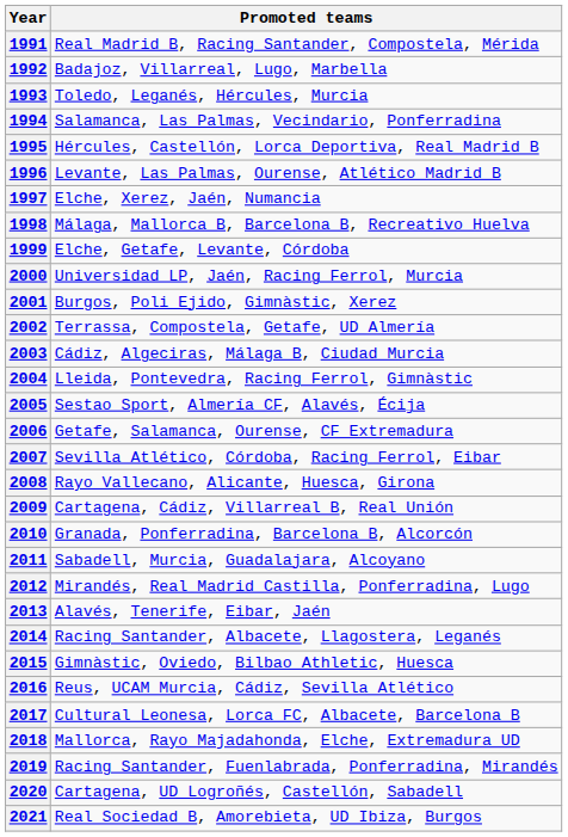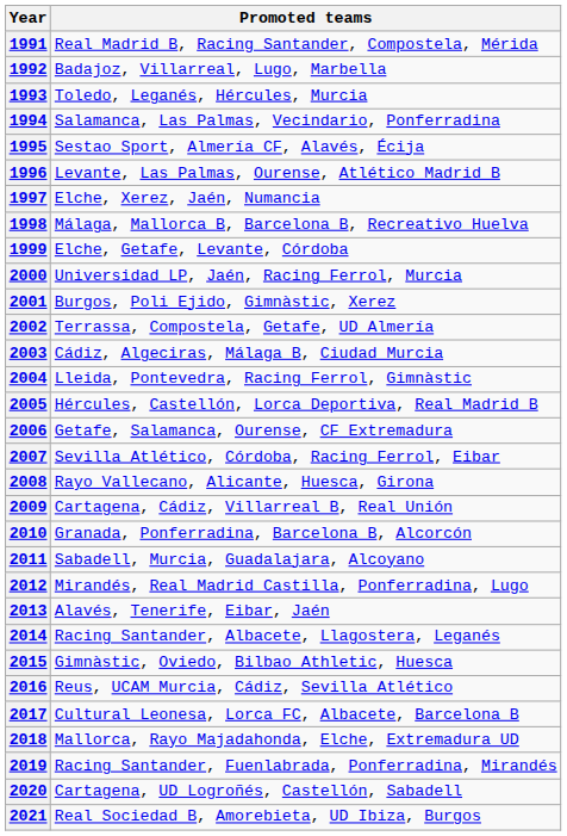1995 | Promoted teams: Hércules, Castellón, Lorca Deportiva, Real Madrid B -> Sestao Sport, Almería CF, Alavés, Écija
2005 | Promoted teams: Sestao Sport, Almería CF, Alavés, Écija -> Hércules, Castellón, Lorca Deportiva, Real Madrid B
